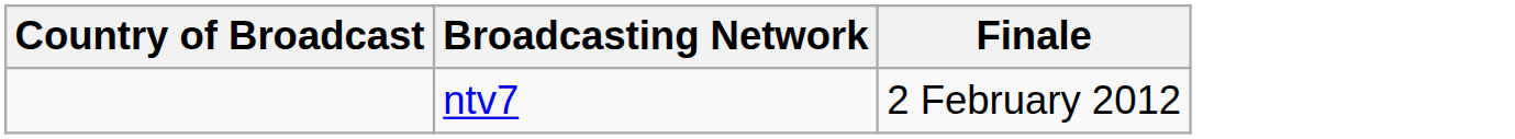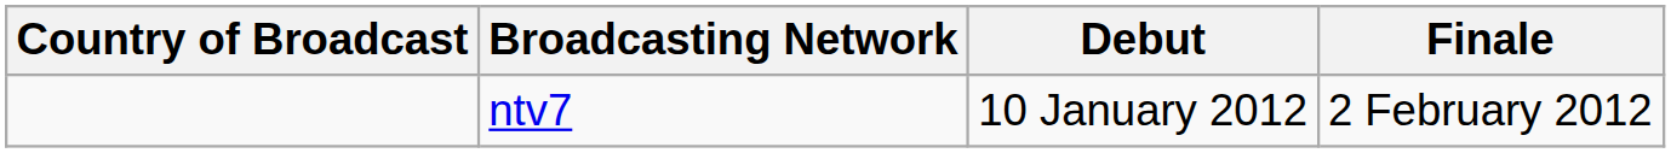+ column: Debut | 10 January 2012
